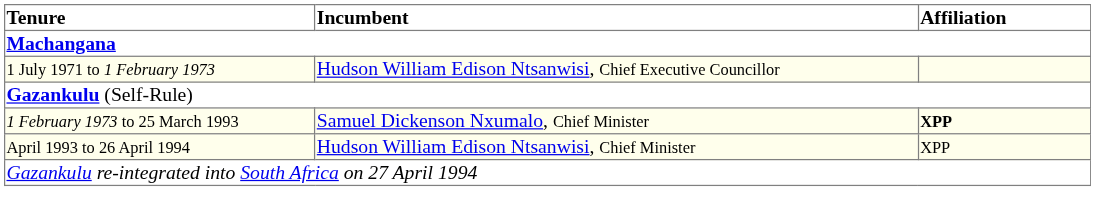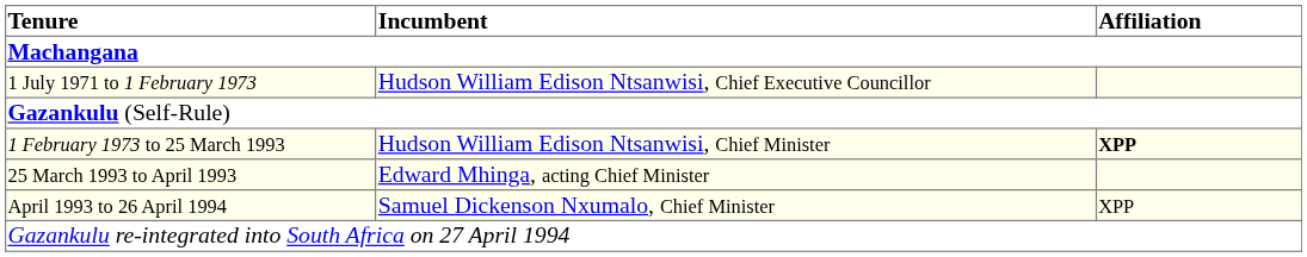1 February 1973 to 25 March 1993 | Incumbent: Samuel Dickenson Nxumalo, Chief Minister -> Hudson William Edison Ntsanwisi, Chief Minister
+ row: 25 March 1993 to April 1993 | Edward Mhinga, acting Chief Minister
April 1993 to 26 April 1994 | Incumbent: Hudson William Edison Ntsanwisi, Chief Minister -> Samuel Dickenson Nxumalo, Chief Minister
